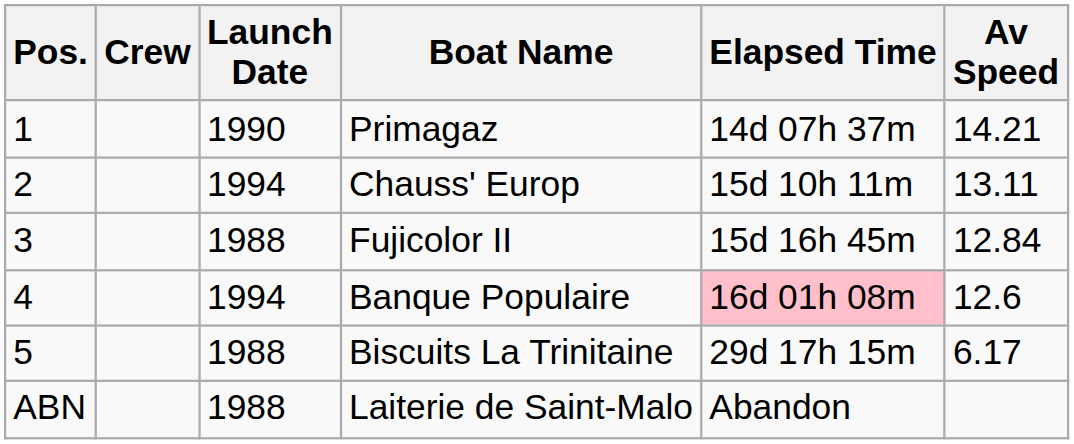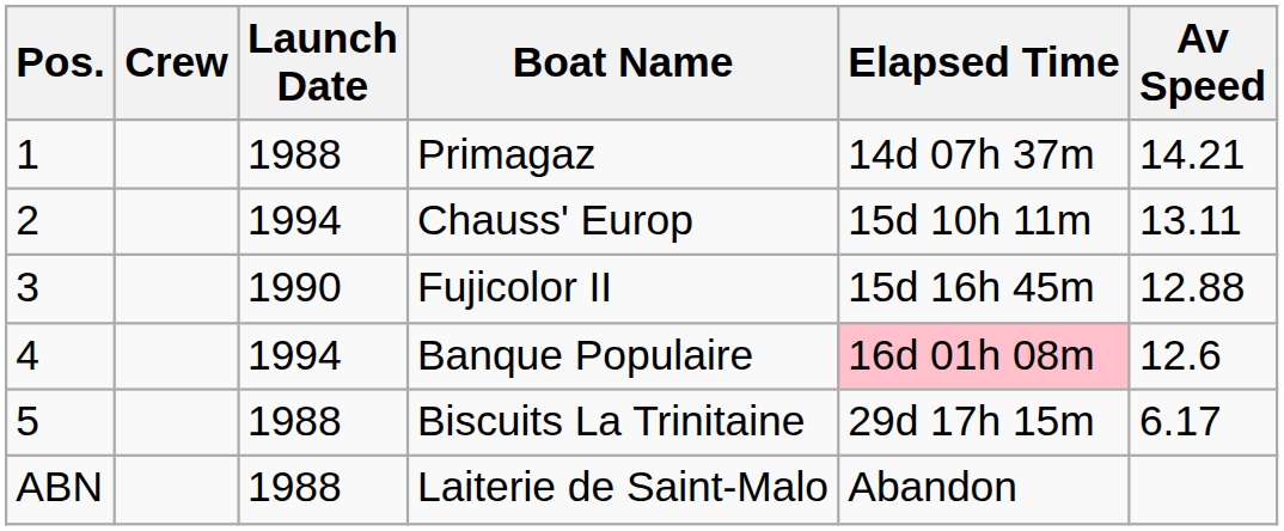Primagaz | Launch Date: 1990 -> 1988
Fujicolor II | Launch Date: 1988 -> 1990
Fujicolor II | Av Speed: 12.84 -> 12.88
